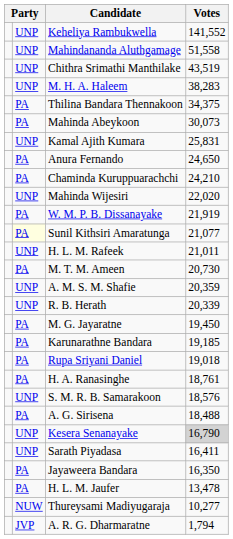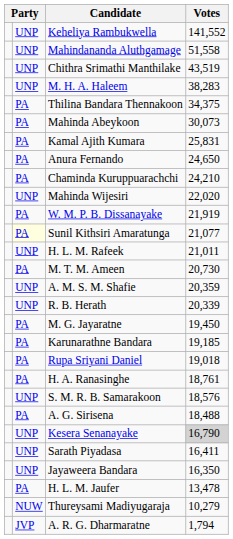Kamal Ajith Kumara | column 2: UNP -> PA
Jayaweera Bandara | column 2: PA -> UNP
Thureysami Madiyugaraja | Votes: 10,277 -> 10,279
